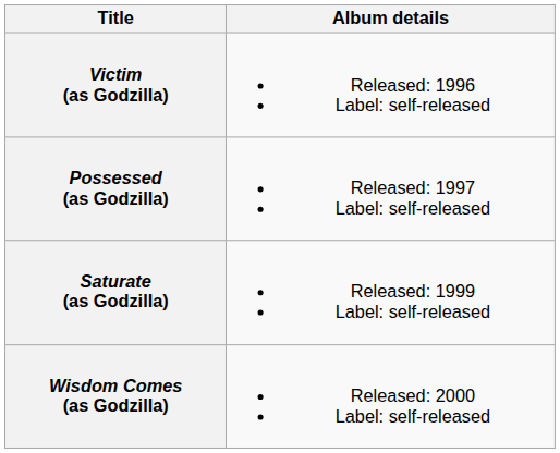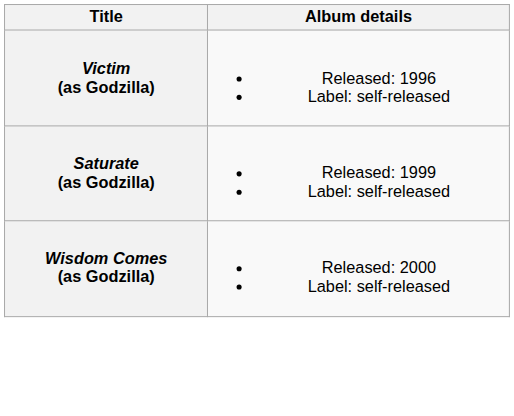- row: Possessed (as Godzilla) | Released: 1997 Label: self-released
